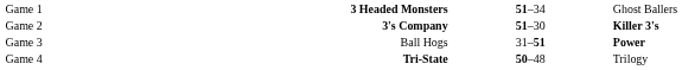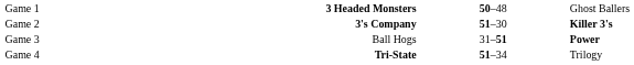Game 1 | column 3: 51–34 -> 50–48
Game 4 | column 3: 50–48 -> 51–34
